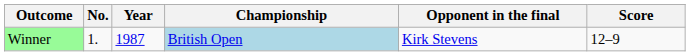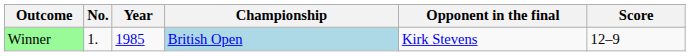Winner | Year: 1987 -> 1985
